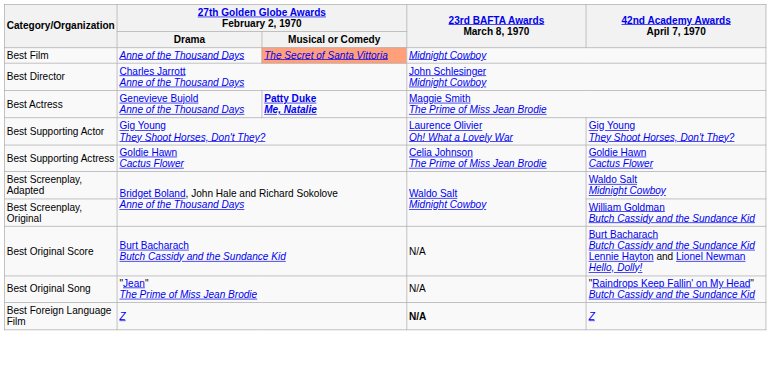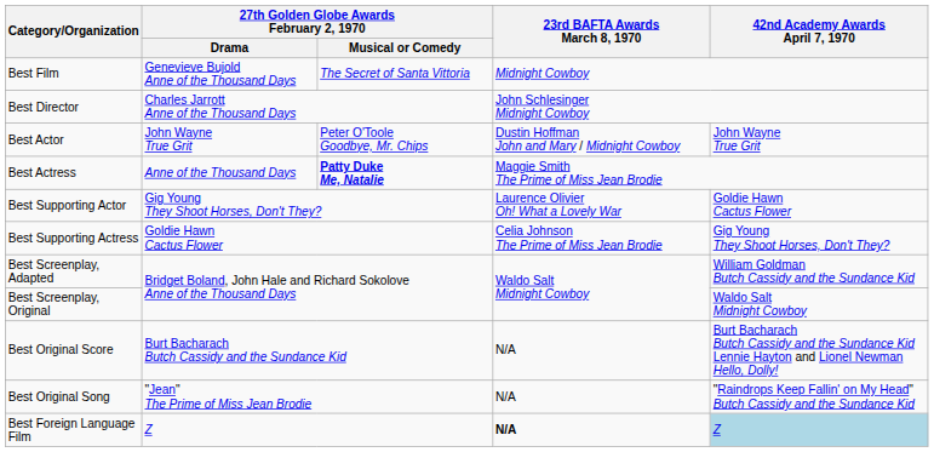Best Film | 27th Golden Globe Awards February 2, 1970 / Drama: Anne of the Thousand Days -> Genevieve Bujold Anne of the Thousand Days
Best Film | column 3: lightsalmon background -> no background
+ row: Best Actor | John Wayne True Grit | Peter O'Toole Goodbye, Mr. Chips | Dustin Hoffman John and Mary / Midnight Cowboy | John Wayne True Grit
Best Actress | 27th Golden Globe Awards February 2, 1970 / Drama: Genevieve Bujold Anne of the Thousand Days -> Anne of the Thousand Days
Best Supporting Actor | 42nd Academy Awards April 7, 1970: Gig Young They Shoot Horses, Don't They? -> Goldie Hawn Cactus Flower
Best Supporting Actress | 42nd Academy Awards April 7, 1970: Goldie Hawn Cactus Flower -> Gig Young They Shoot Horses, Don't They?
Best Screenplay, Adapted | 42nd Academy Awards April 7, 1970: Waldo Salt Midnight Cowboy -> William Goldman Butch Cassidy and the Sundance Kid
Best Screenplay, Original | 42nd Academy Awards April 7, 1970: William Goldman Butch Cassidy and the Sundance Kid -> Waldo Salt Midnight Cowboy
Best Foreign Language Film | 42nd Academy Awards April 7, 1970: no background -> lightblue background
